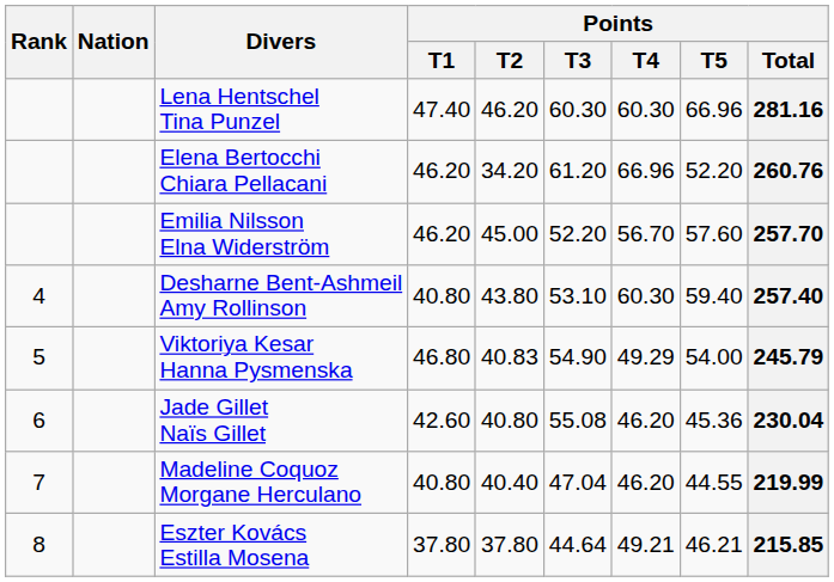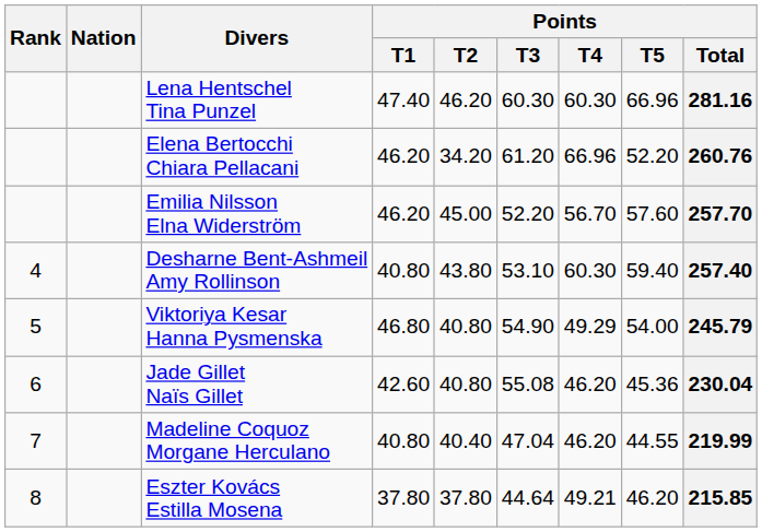Viktoriya Kesar Hanna Pysmenska | Points / T2: 40.83 -> 40.80
Eszter Kovács Estilla Mosena | Points / T5: 46.21 -> 46.20
